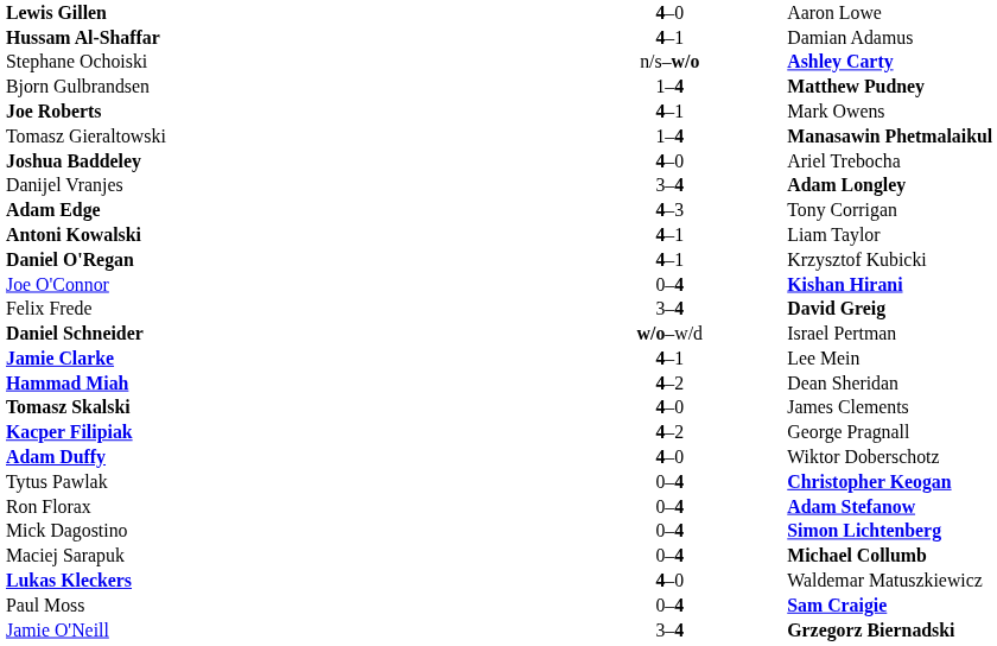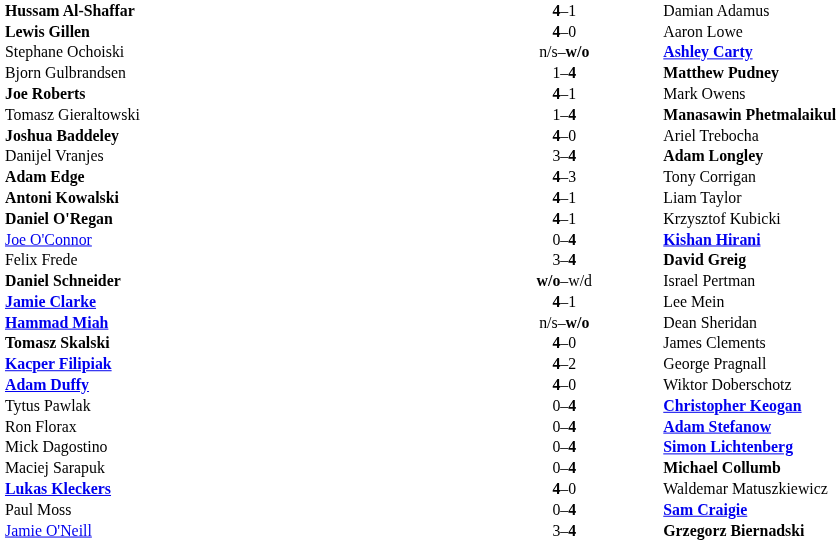rows swapped: Hussam Al-Shaffar <-> Lewis Gillen
Hammad Miah | column 2: 4–2 -> n/s–w/o
